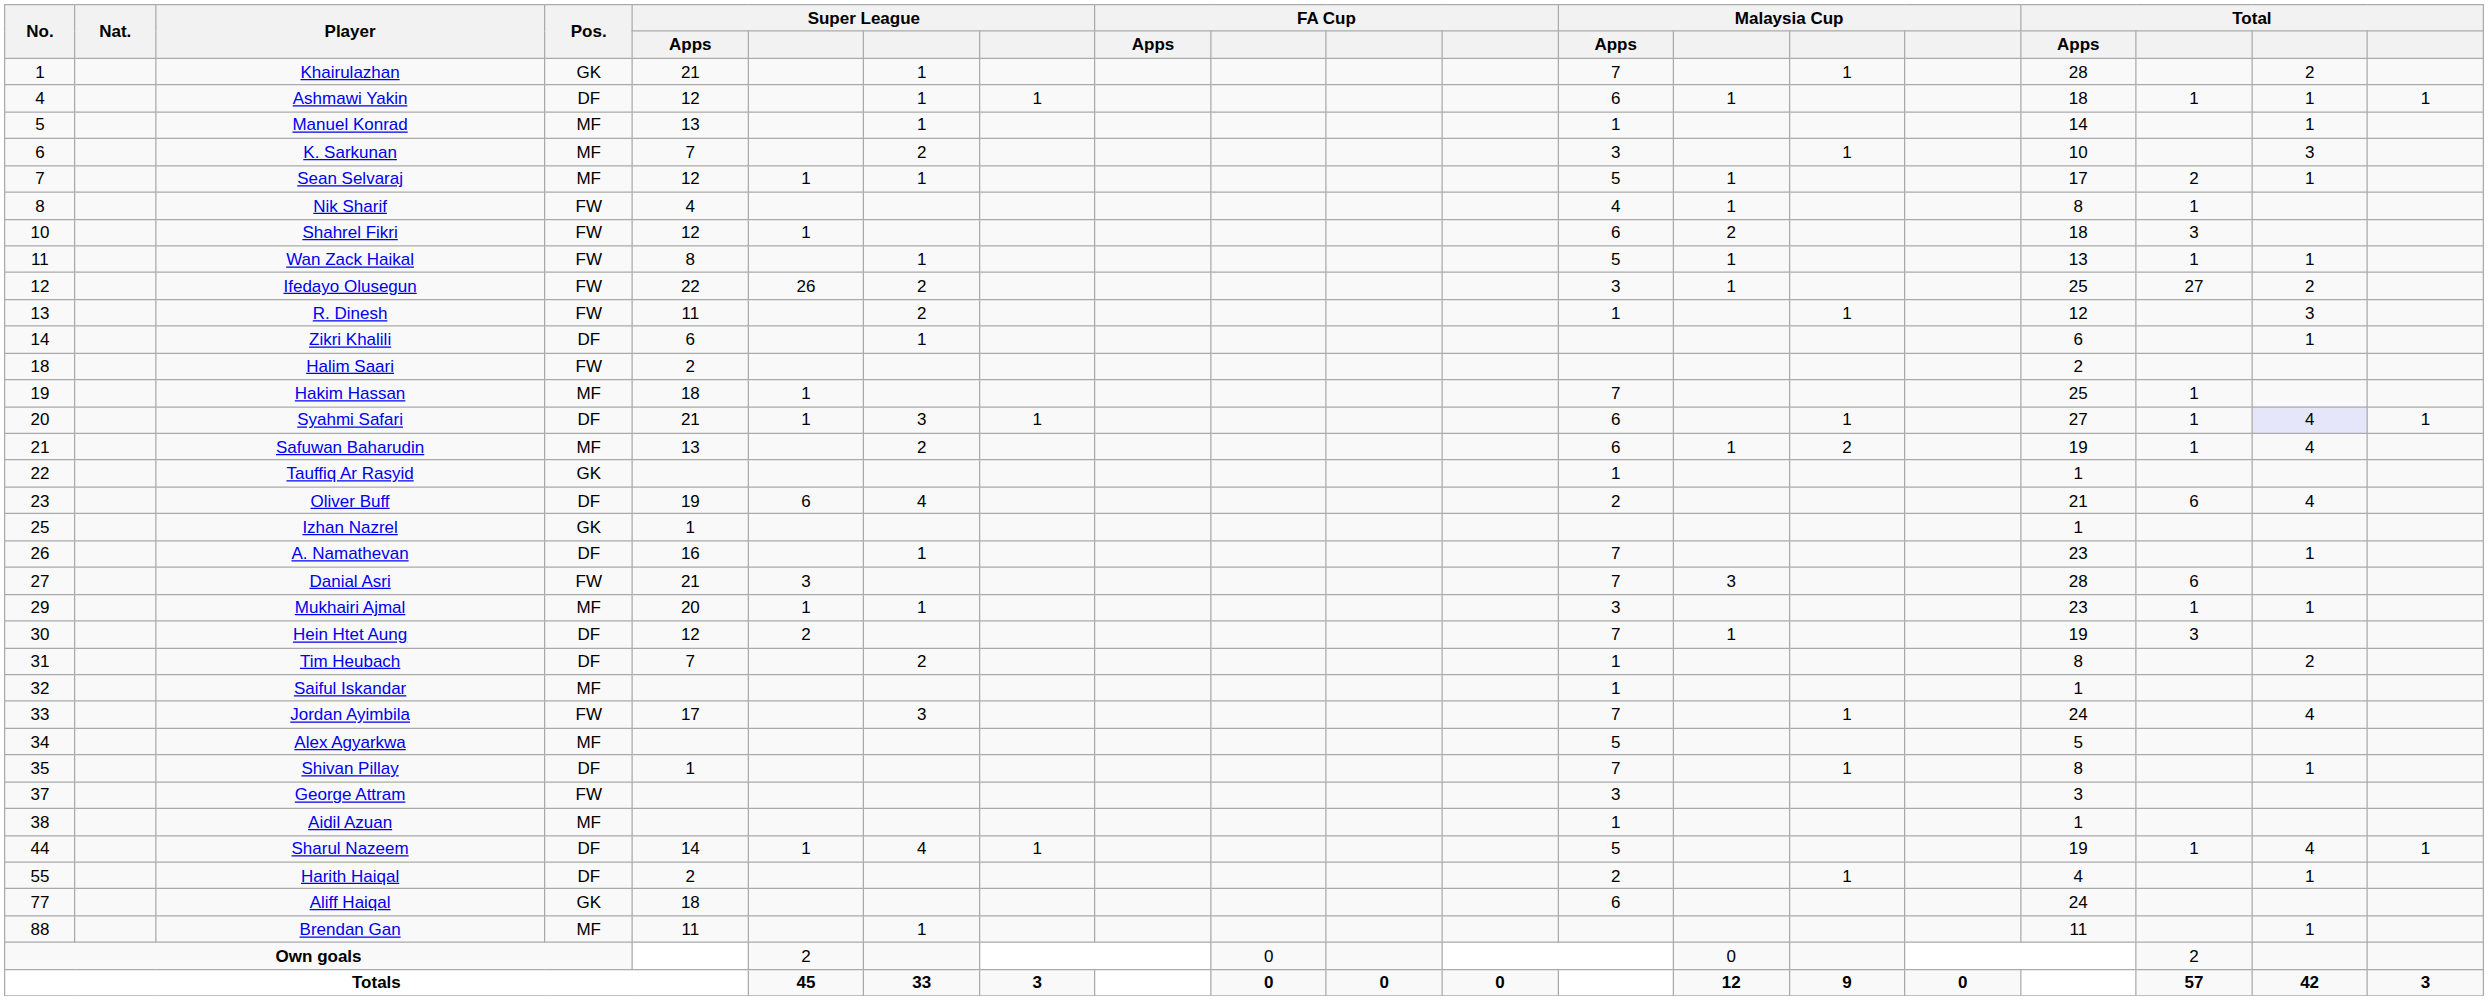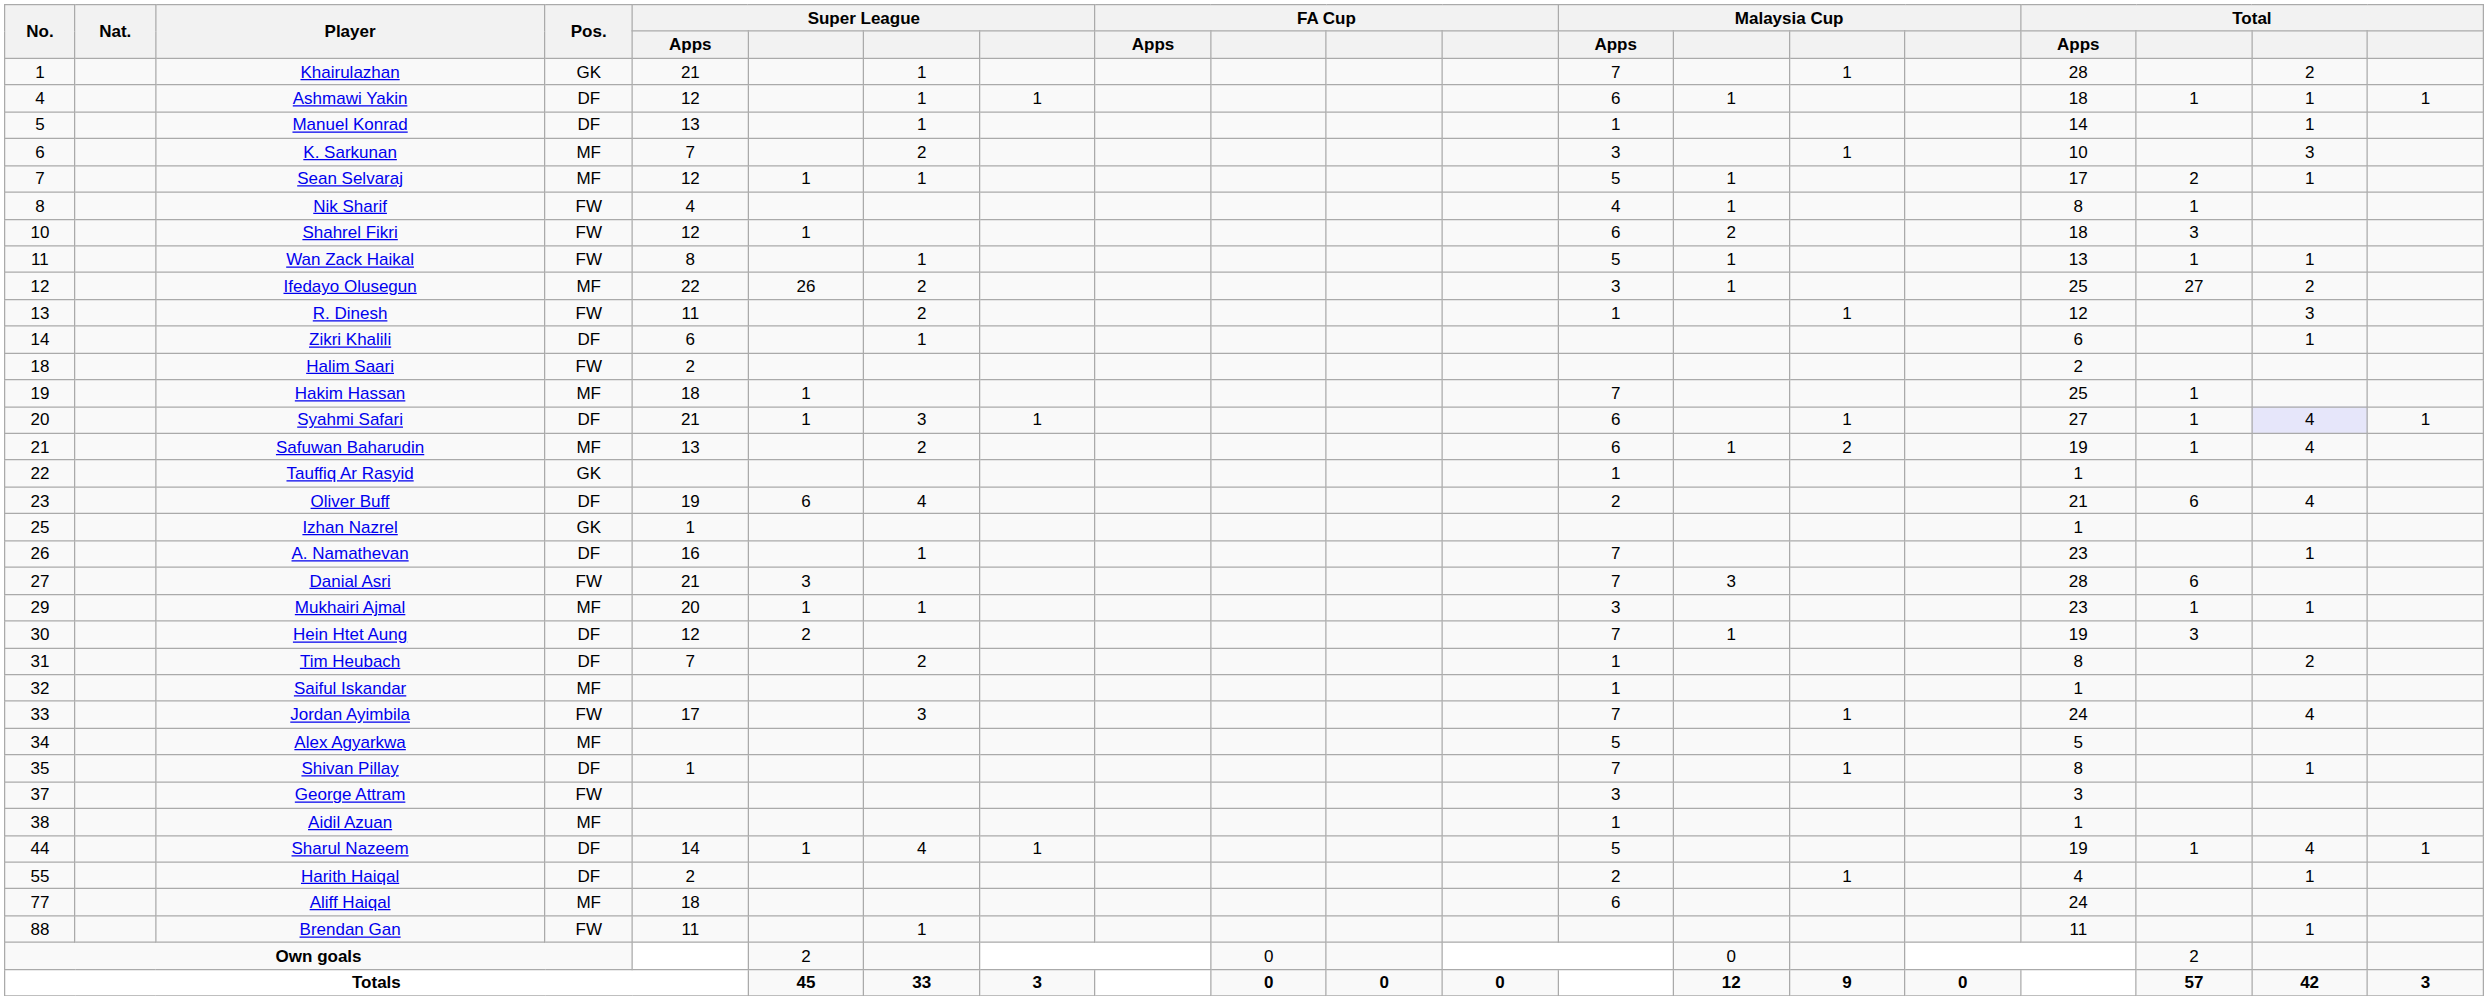Manuel Konrad | Pos.: MF -> DF
Ifedayo Olusegun | Pos.: FW -> MF
Aliff Haiqal | Pos.: GK -> MF
Brendan Gan | Pos.: MF -> FW
